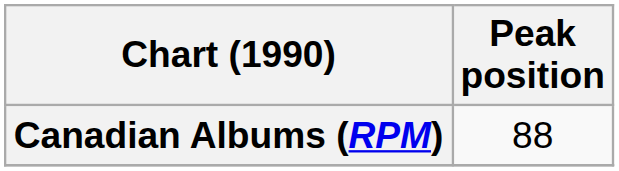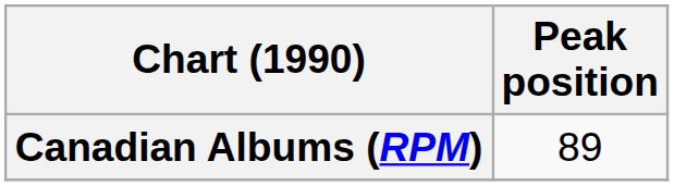Canadian Albums (RPM) | Peak position: 88 -> 89
